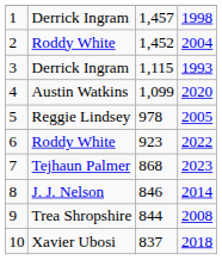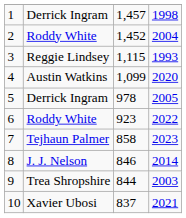3 | column 2: Derrick Ingram -> Reggie Lindsey
5 | column 2: Reggie Lindsey -> Derrick Ingram
7 | column 3: 868 -> 858
9 | column 4: 2008 -> 2003
10 | column 4: 2018 -> 2021
